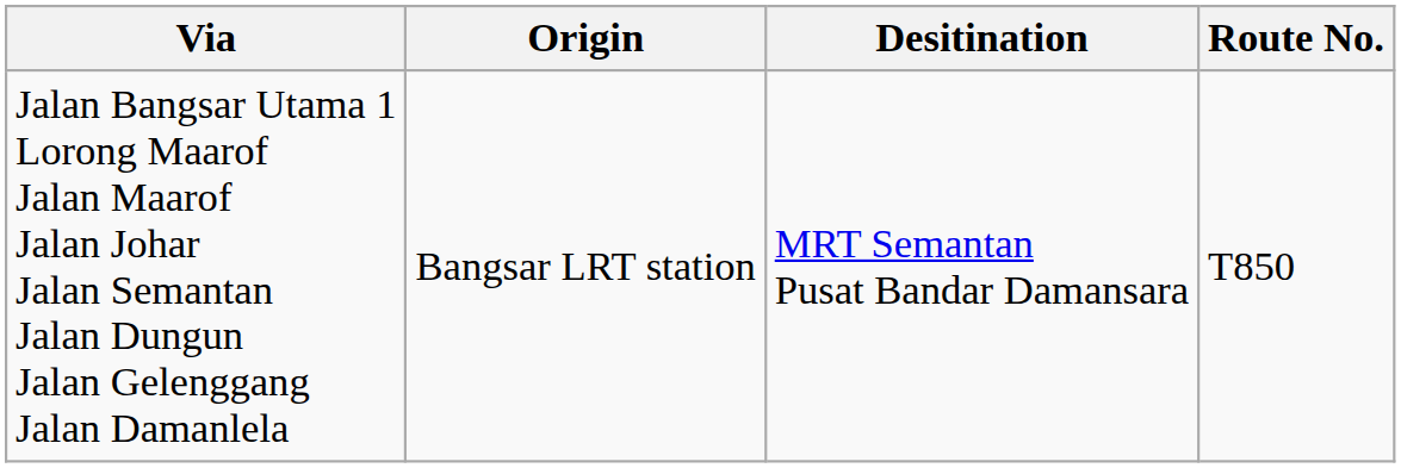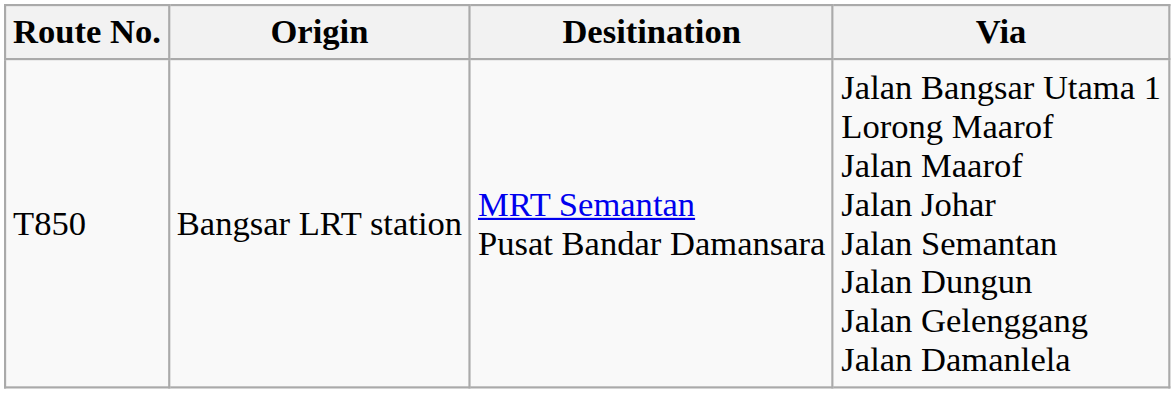columns swapped: Route No. <-> Via
